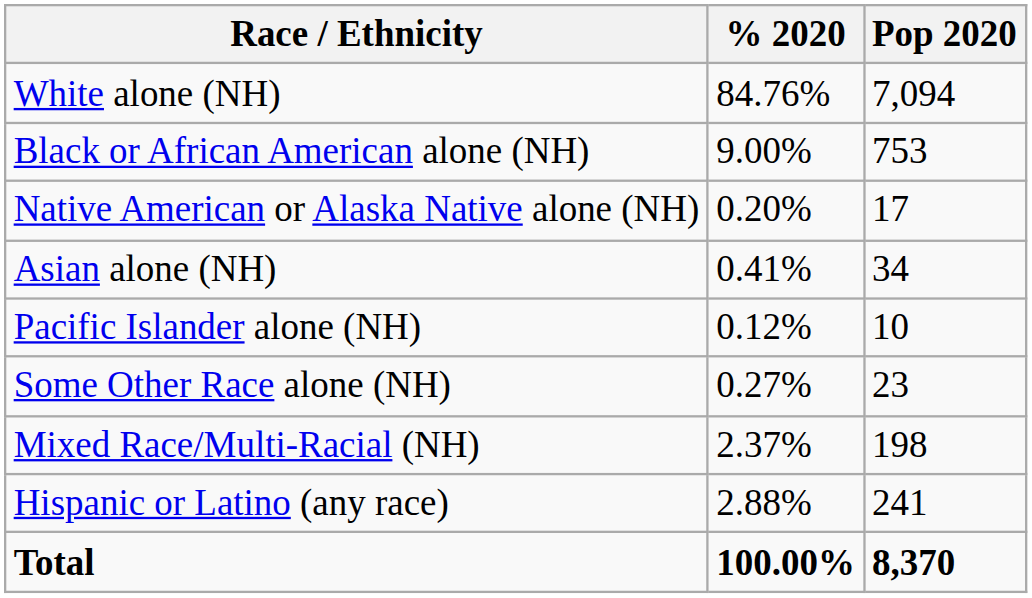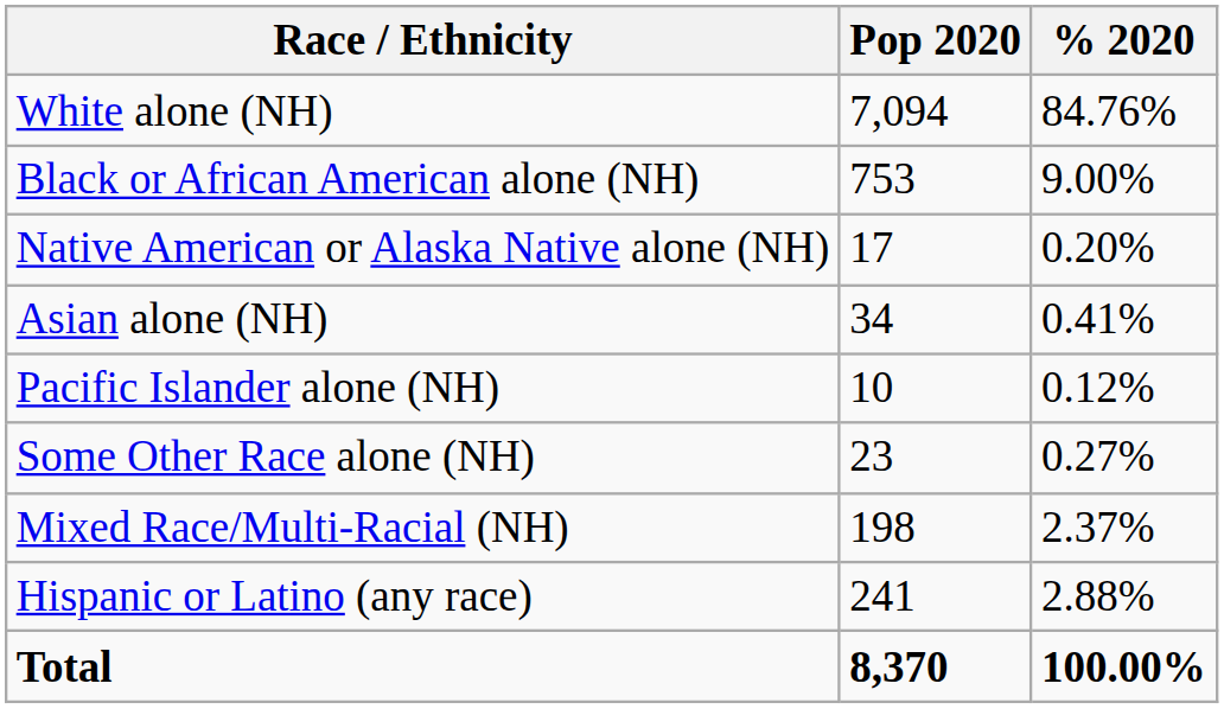columns swapped: Pop 2020 <-> % 2020
